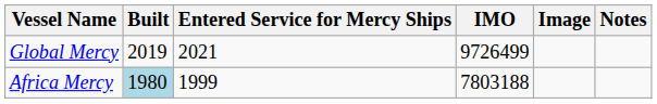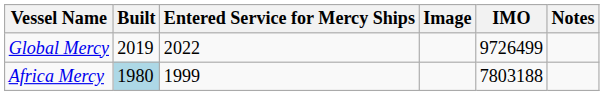columns swapped: IMO <-> Image
Global Mercy | Entered Service for Mercy Ships: 2021 -> 2022
